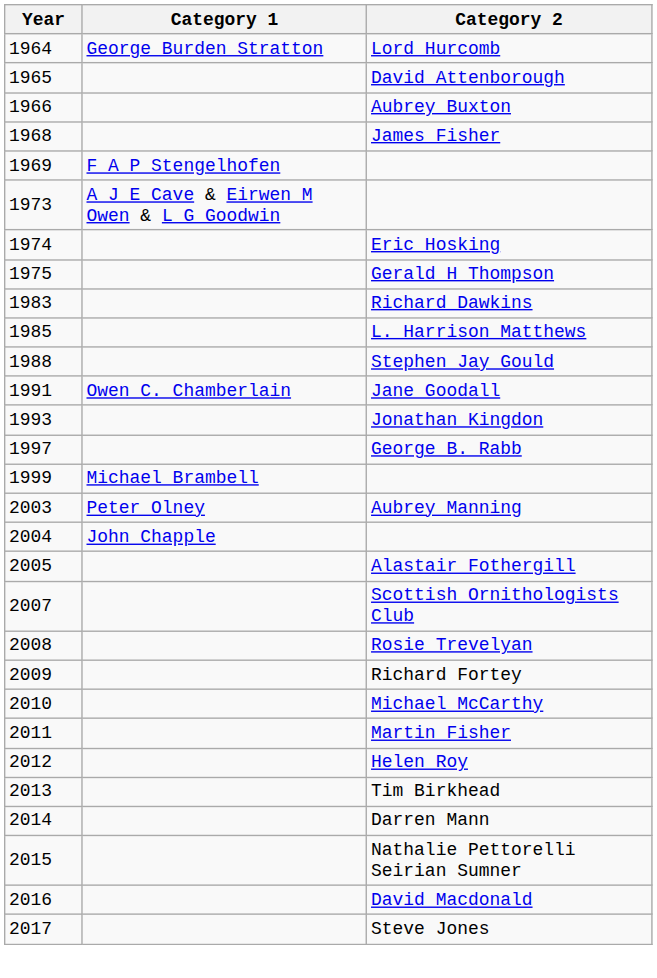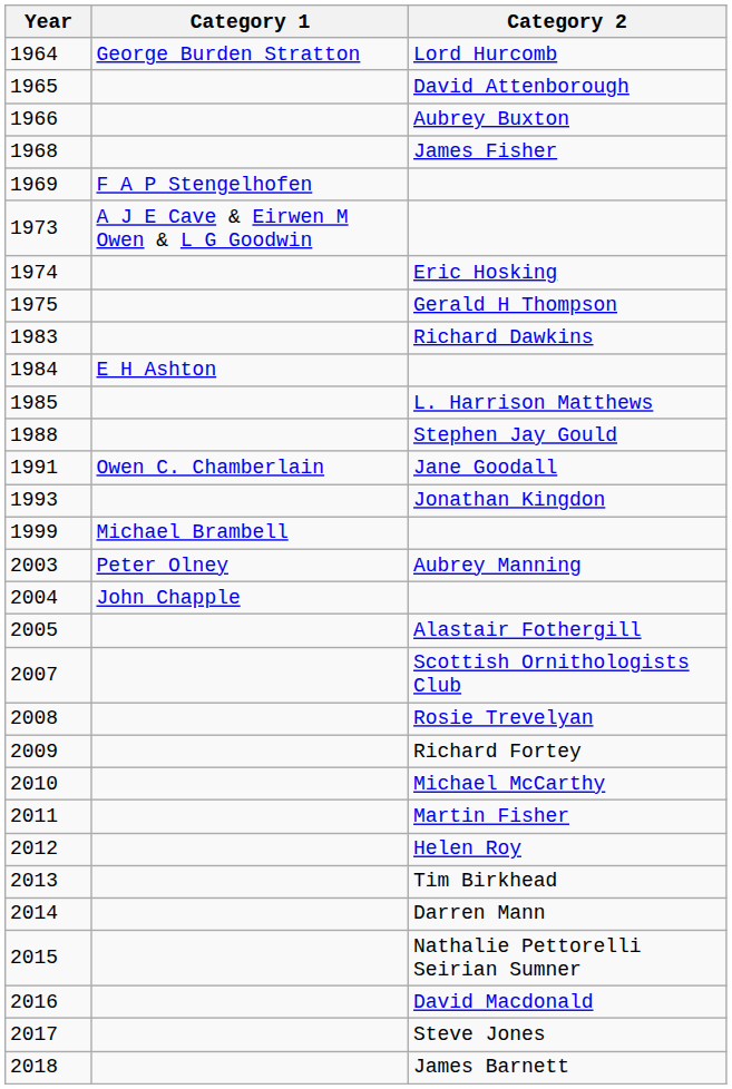+ row: 1984 | E H Ashton
- row: 1997 | George B. Rabb
+ row: 2018 | James Barnett
